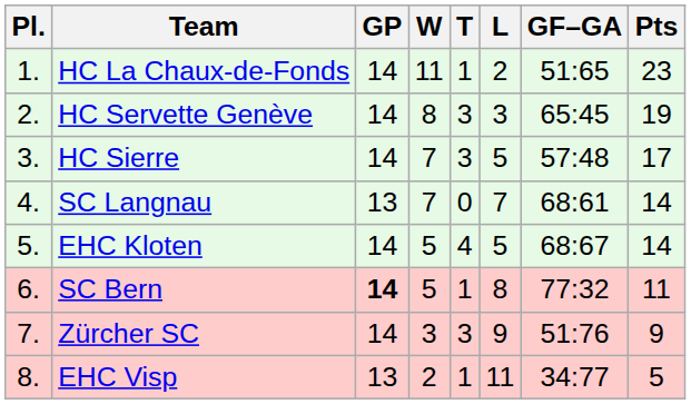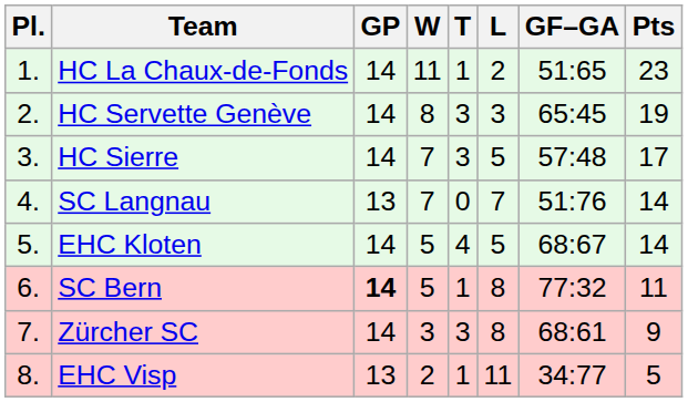SC Langnau | GF–GA: 68:61 -> 51:76
Zürcher SC | L: 9 -> 8
Zürcher SC | GF–GA: 51:76 -> 68:61
